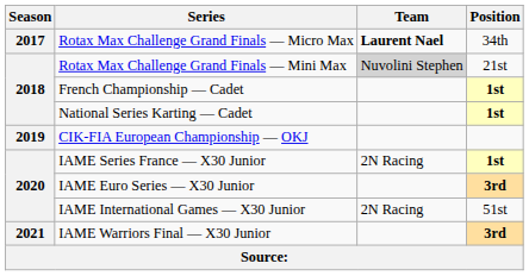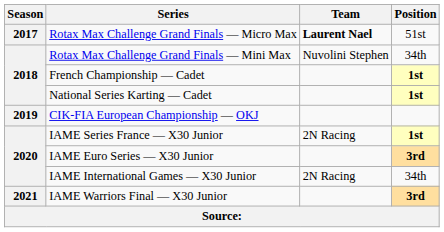Rotax Max Challenge Grand Finals — Micro Max | Position: 34th -> 51st
Rotax Max Challenge Grand Finals — Mini Max | Team: lightgrey background -> no background
Rotax Max Challenge Grand Finals — Mini Max | Position: 21st -> 34th
IAME International Games — X30 Junior | Position: 51st -> 34th
